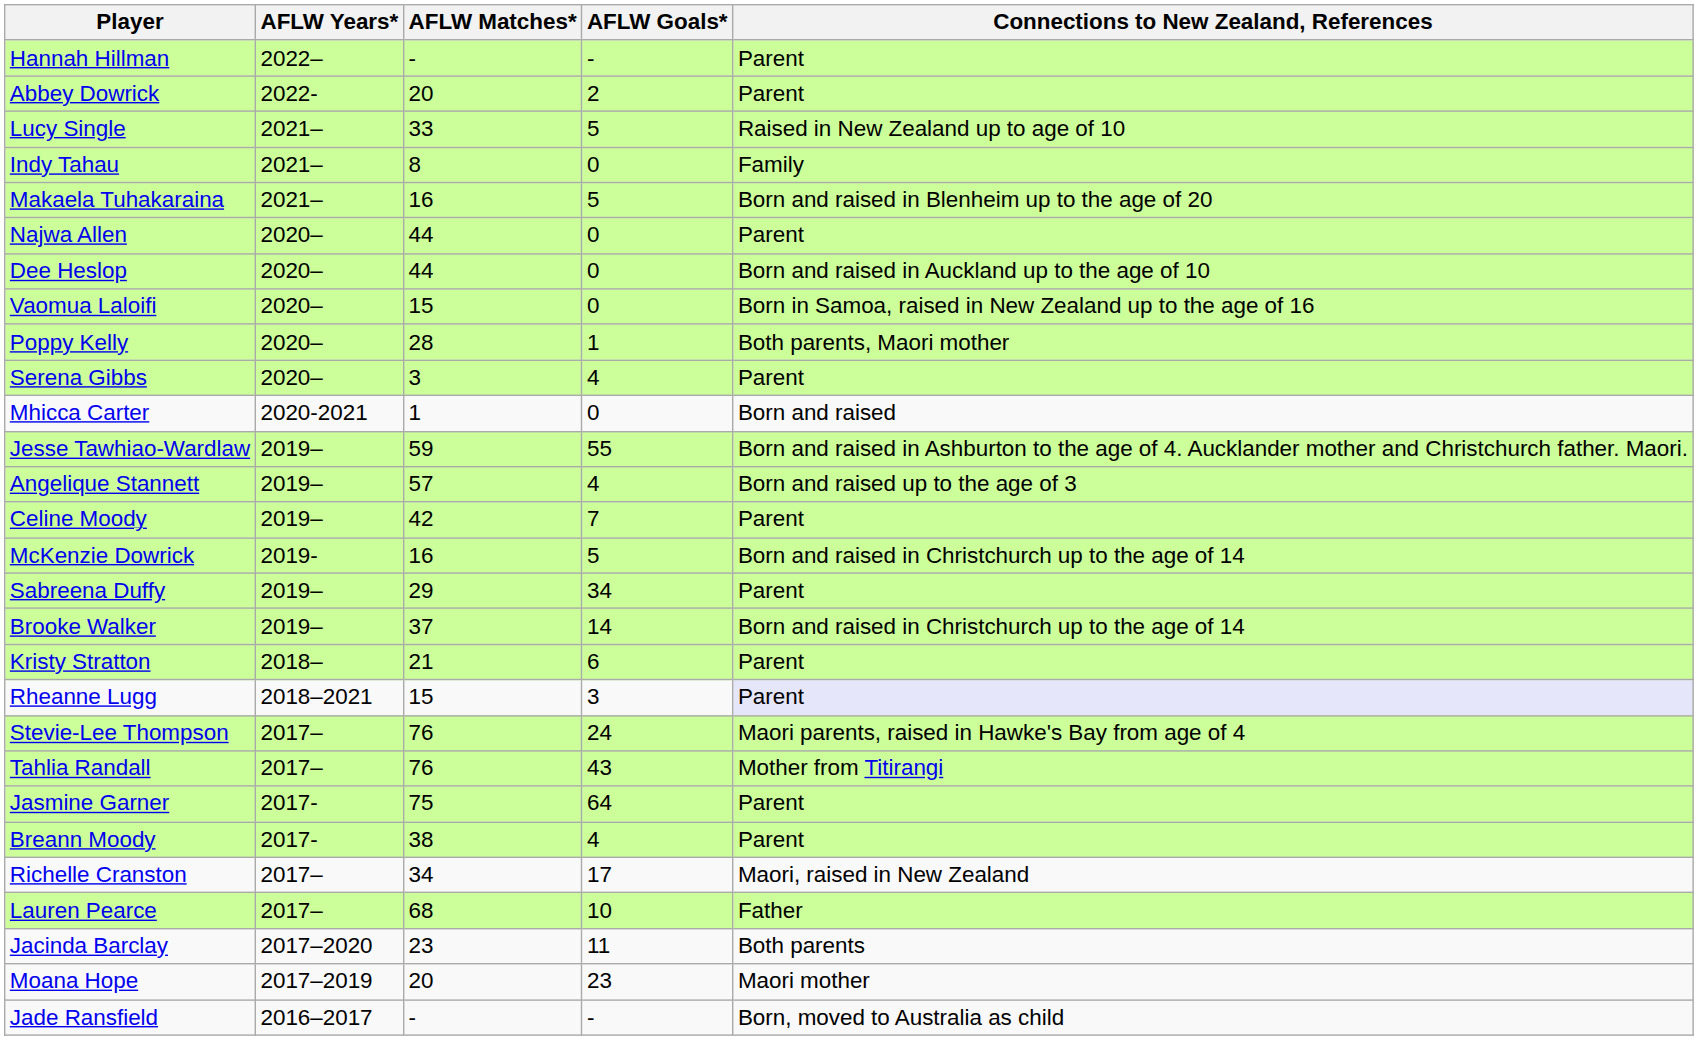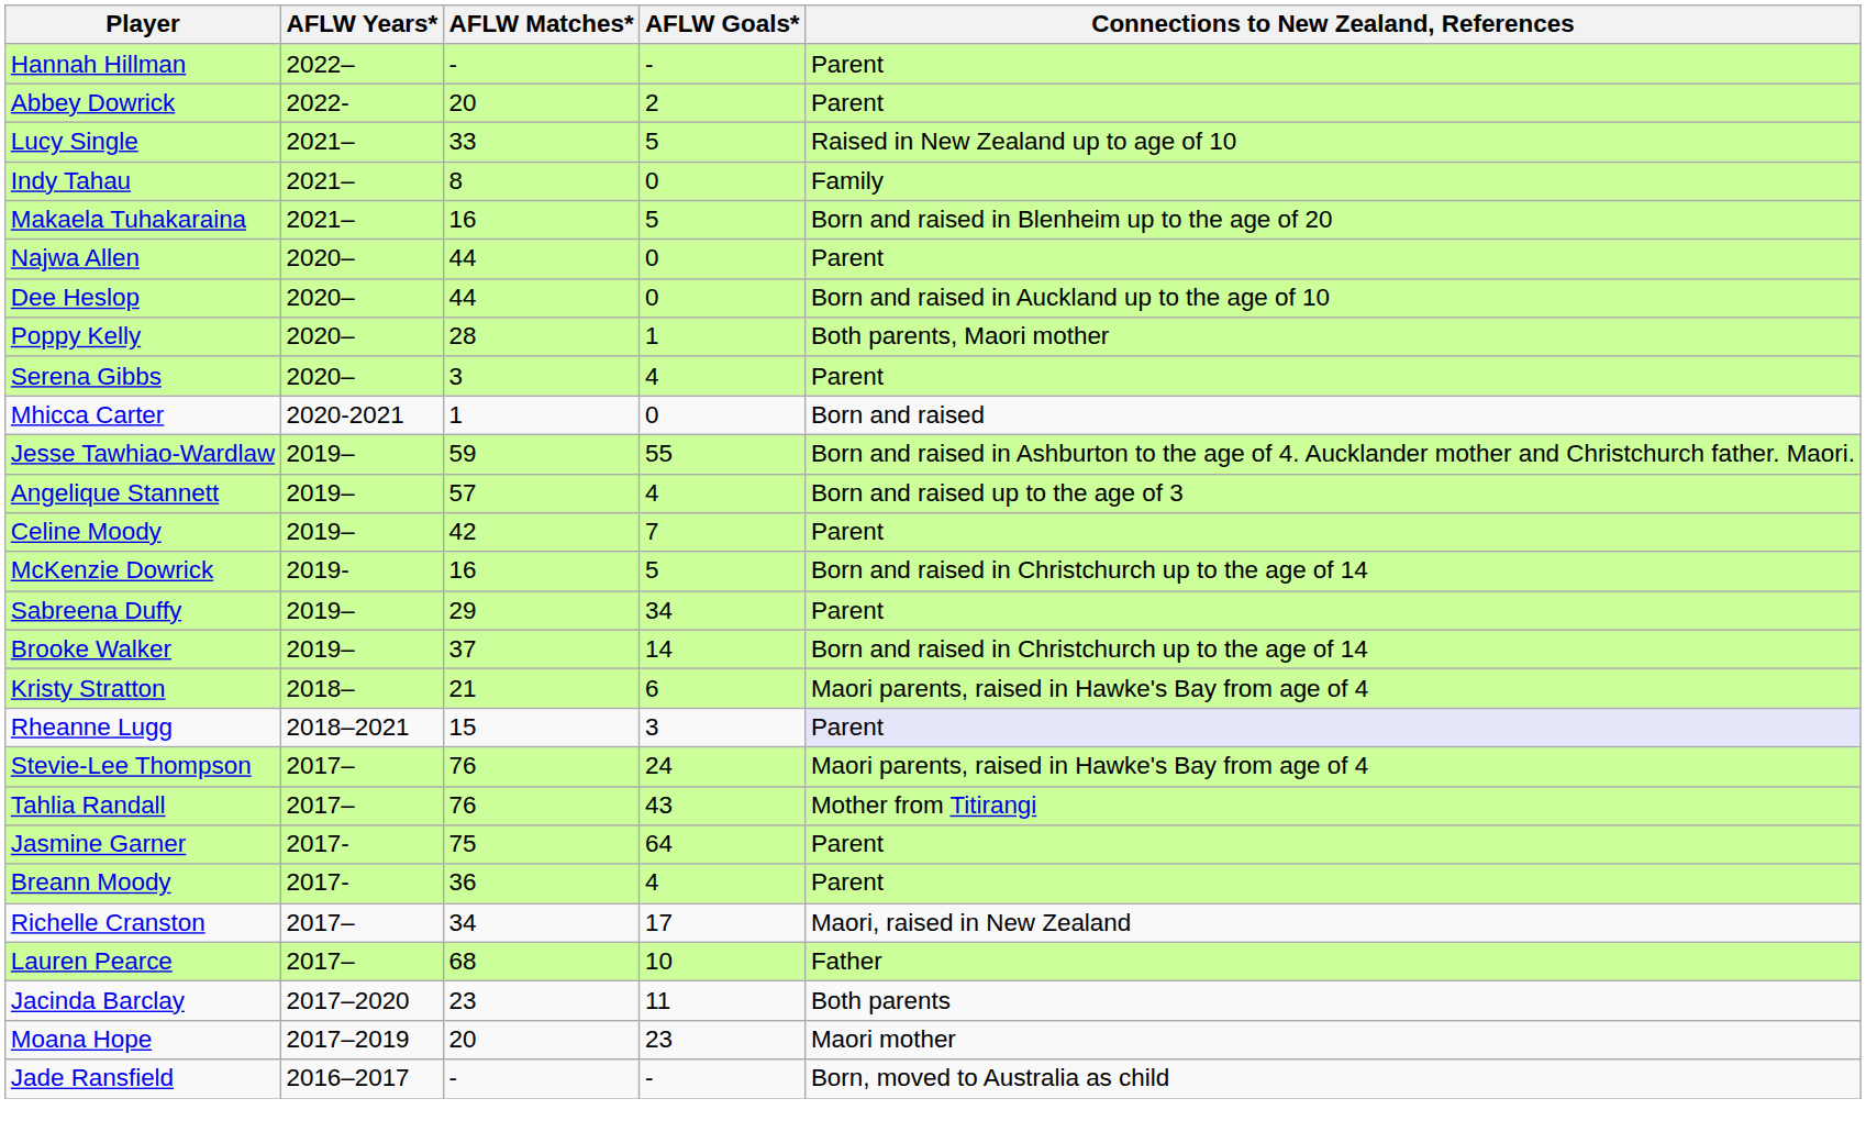- row: Vaomua Laloifi | 2020– | 15 | 0 | Born in Samoa, raised in New Zealand up to the age of 16
Kristy Stratton | Connections to New Zealand, References: Parent -> Maori parents, raised in Hawke's Bay from age of 4
Breann Moody | AFLW Matches*: 38 -> 36
